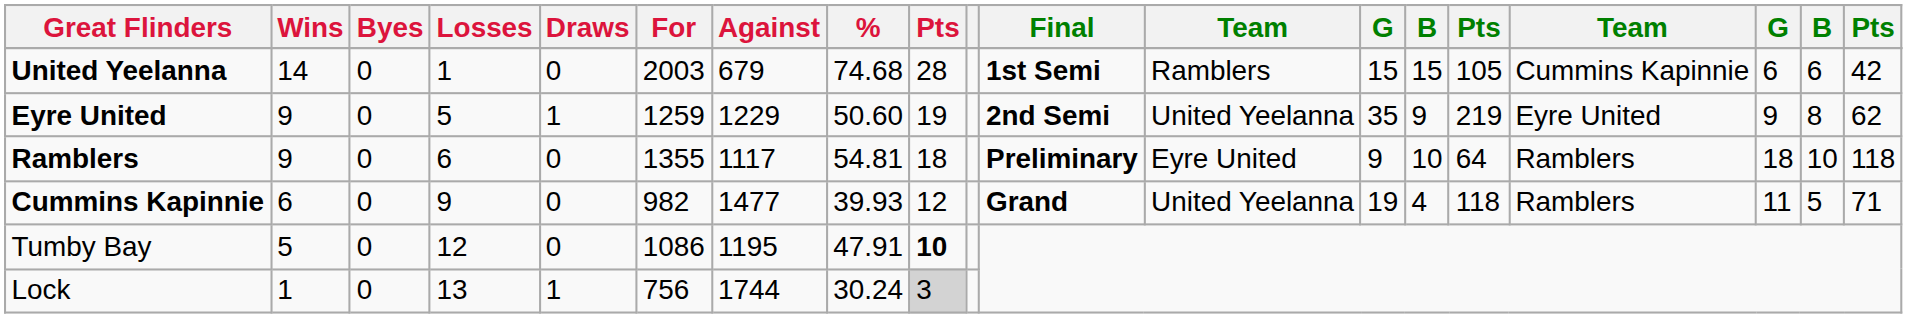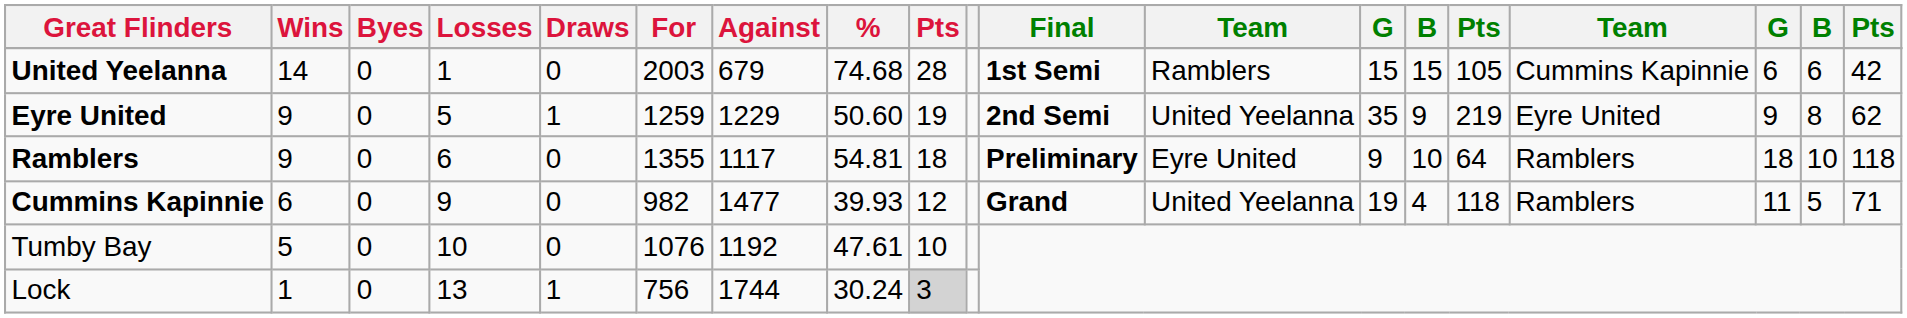Tumby Bay | Losses: 12 -> 10
Tumby Bay | For: 1086 -> 1076
Tumby Bay | Against: 1195 -> 1192
Tumby Bay | %: 47.91 -> 47.61
Tumby Bay | column 9: bold -> normal
